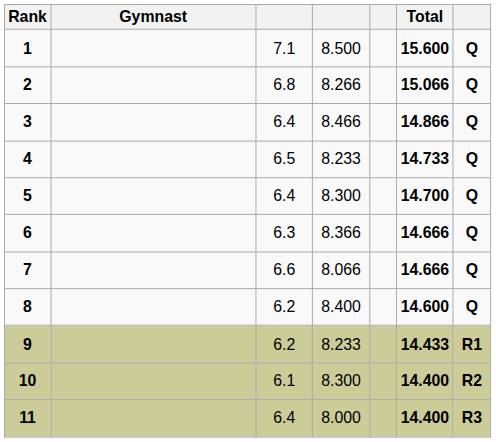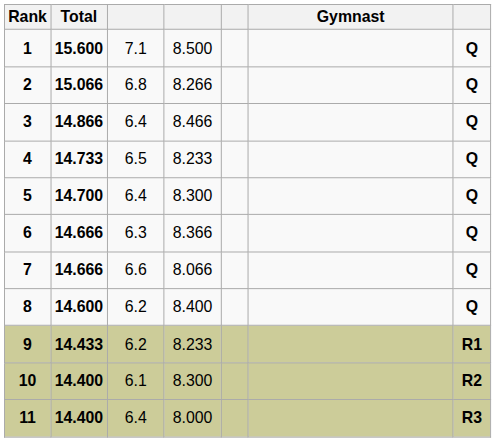columns swapped: Gymnast <-> Total
